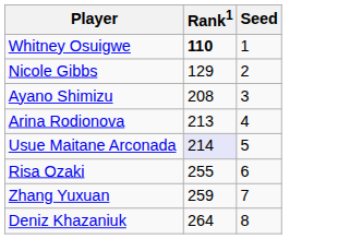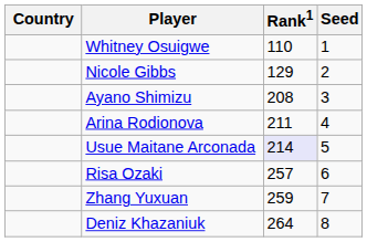+ column: Country
Whitney Osuigwe | Rank1: bold -> normal
Arina Rodionova | Rank1: 213 -> 211
Risa Ozaki | Rank1: 255 -> 257
